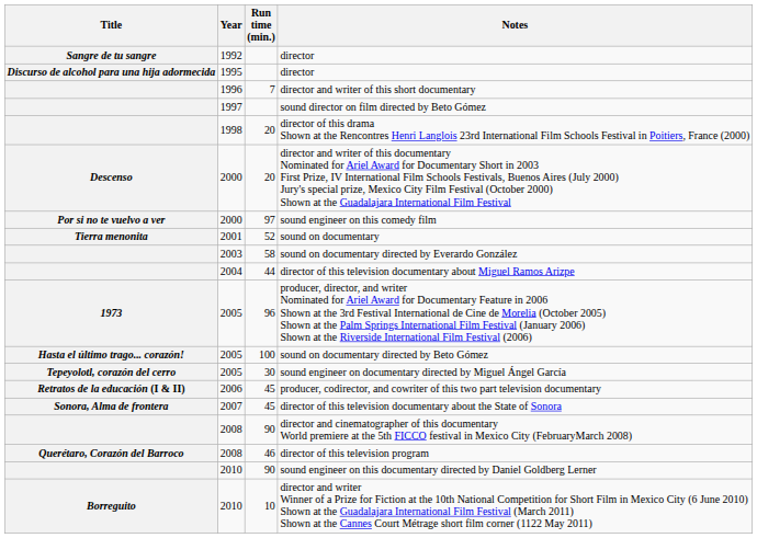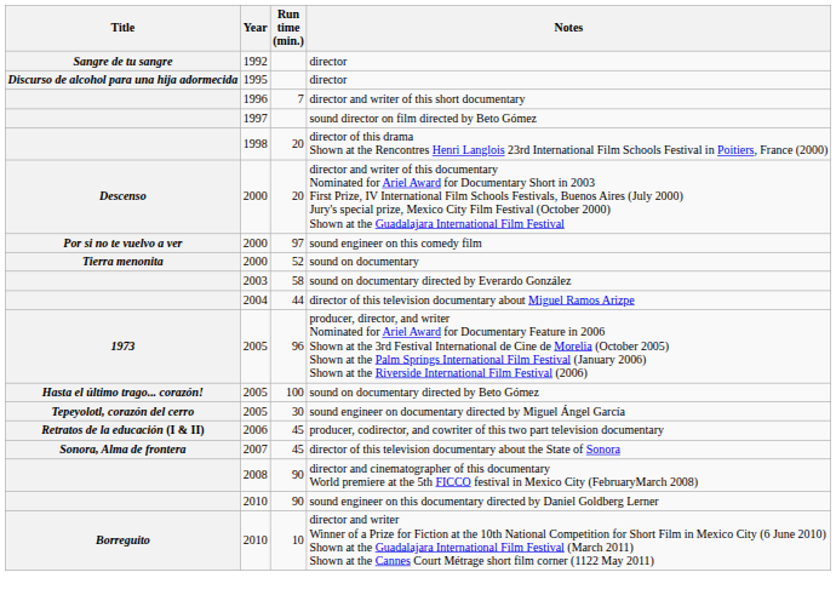sound on documentary | Year: 2001 -> 2000
- row: Querétaro, Corazón del Barroco | 2008 | 46 | director of this television program
